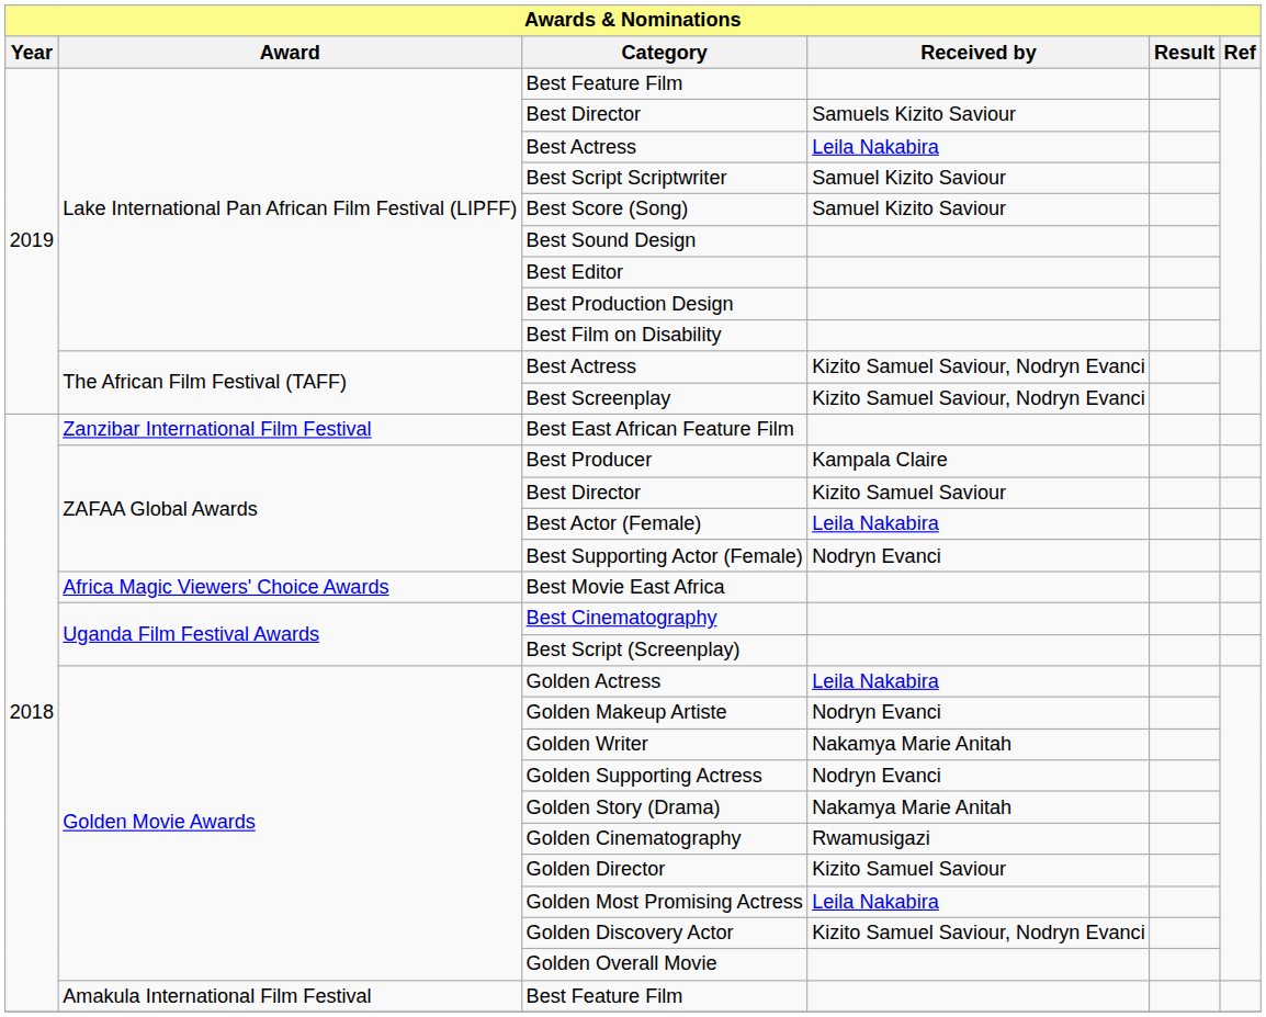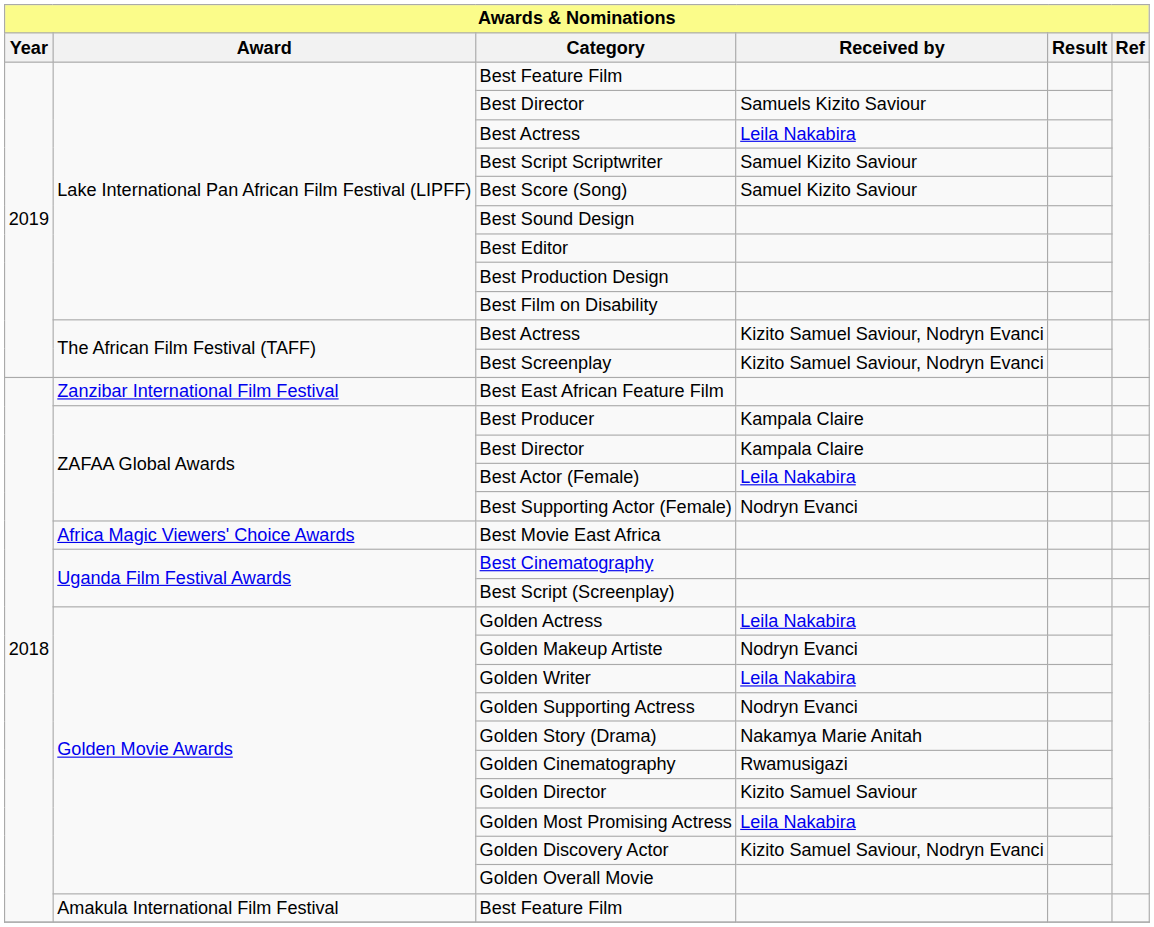ZAFAA Global Awards / Best Director | Received by: Kizito Samuel Saviour -> Kampala Claire
Golden Writer | Received by: Nakamya Marie Anitah -> Leila Nakabira
